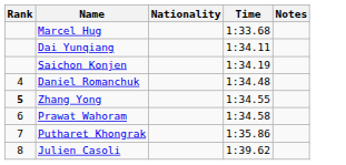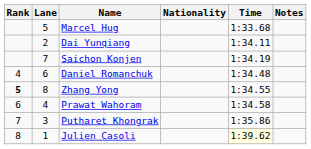+ column: Lane | 5 | 2 | 7 | 6 | 8 | 4 | 3 | 1
Julien Casoli | Time: no background -> lightyellow background
